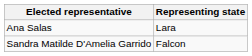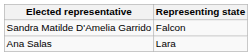rows swapped: Sandra Matilde D'Amelia Garrido <-> Ana Salas
